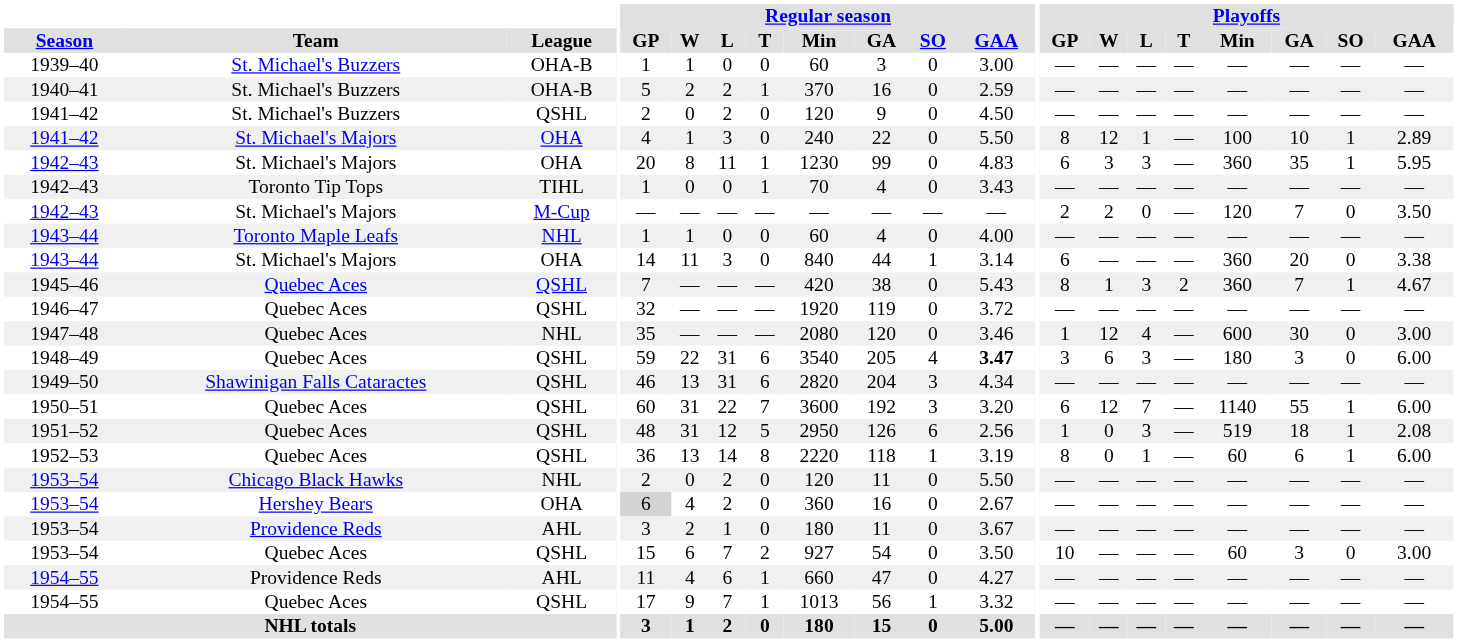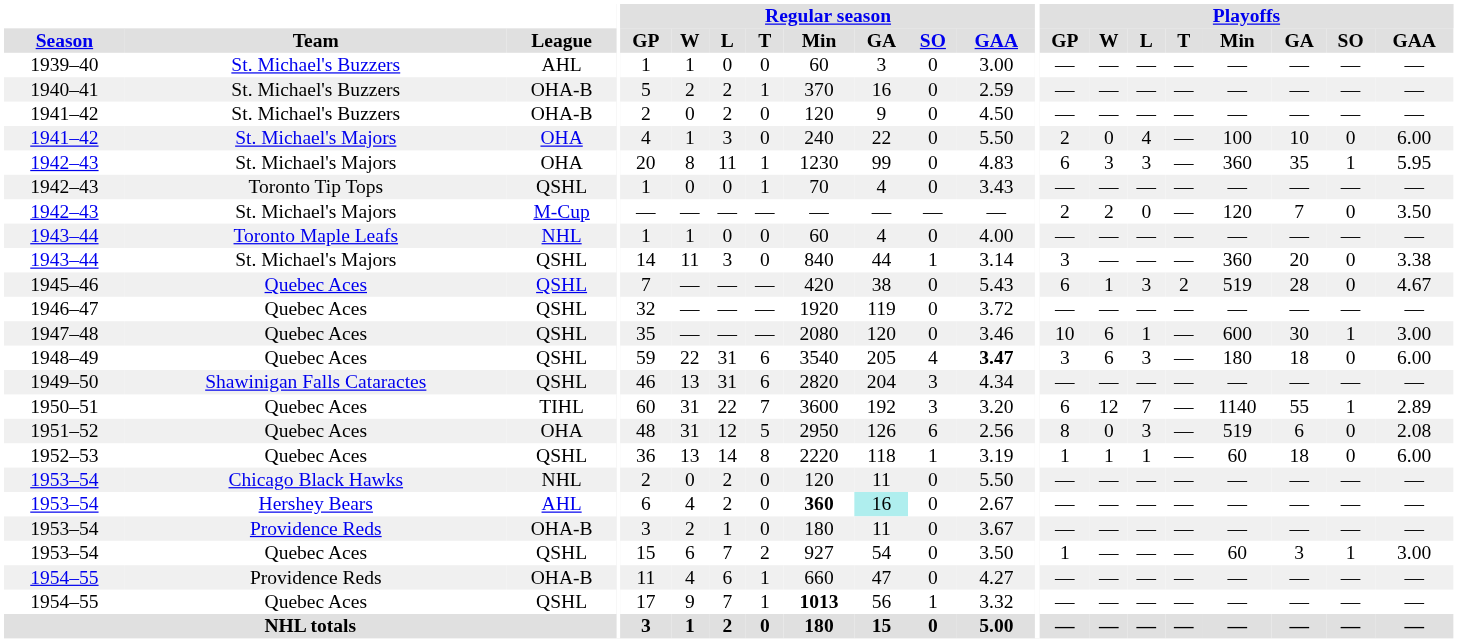1939–40 | League: OHA-B -> AHL
1941–42 / St. Michael's Buzzers | League: QSHL -> OHA-B
1941–42 / St. Michael's Majors | Playoffs / GP: 8 -> 2
1941–42 / St. Michael's Majors | Playoffs / W: 12 -> 0
1941–42 / St. Michael's Majors | Playoffs / L: 1 -> 4
1941–42 / St. Michael's Majors | Playoffs / SO: 1 -> 0
1941–42 / St. Michael's Majors | Playoffs / GAA: 2.89 -> 6.00
1942–43 / Toronto Tip Tops | League: TIHL -> QSHL
1943–44 / St. Michael's Majors | League: OHA -> QSHL
1943–44 / St. Michael's Majors | Playoffs / GP: 6 -> 3
1945–46 | Playoffs / GP: 8 -> 6
1945–46 | Playoffs / Min: 360 -> 519
1945–46 | Playoffs / GA: 7 -> 28
1945–46 | Playoffs / SO: 1 -> 0
1947–48 | League: NHL -> QSHL
1947–48 | Playoffs / GP: 1 -> 10
1947–48 | Playoffs / W: 12 -> 6
1947–48 | Playoffs / L: 4 -> 1
1947–48 | Playoffs / SO: 0 -> 1
1948–49 | Playoffs / GA: 3 -> 18
1950–51 | League: QSHL -> TIHL
1950–51 | Playoffs / GAA: 6.00 -> 2.89
1951–52 | League: QSHL -> OHA
1951–52 | Playoffs / GP: 1 -> 8
1951–52 | Playoffs / GA: 18 -> 6
1951–52 | Playoffs / SO: 1 -> 0
1952–53 | Playoffs / GP: 8 -> 1
1952–53 | Playoffs / W: 0 -> 1
1952–53 | Playoffs / GA: 6 -> 18
1952–53 | Playoffs / SO: 1 -> 0
1953–54 / Hershey Bears | League: OHA -> AHL
1953–54 / Hershey Bears | Regular season / GP: lightgrey background -> no background
1953–54 / Hershey Bears | Regular season / Min: normal -> bold
1953–54 / Hershey Bears | Regular season / GA: no background -> paleturquoise background
1953–54 / Providence Reds | League: AHL -> OHA-B
1953–54 / Quebec Aces | Playoffs / GP: 10 -> 1
1953–54 / Quebec Aces | Playoffs / SO: 0 -> 1
1954–55 / Providence Reds | League: AHL -> OHA-B
1954–55 / Quebec Aces | Regular season / Min: normal -> bold
